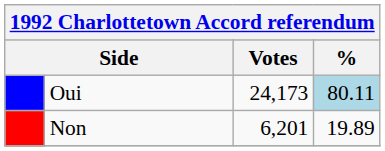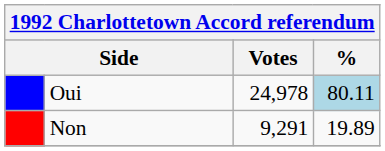Oui | Votes: 24,173 -> 24,978
Non | Votes: 6,201 -> 9,291
